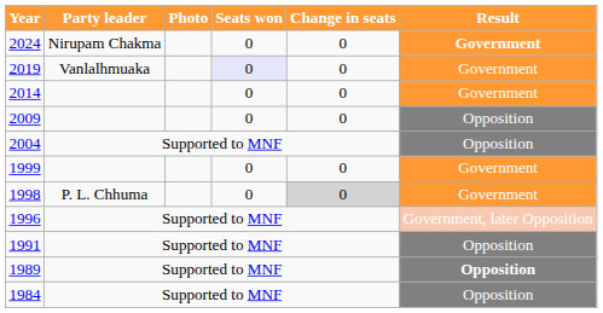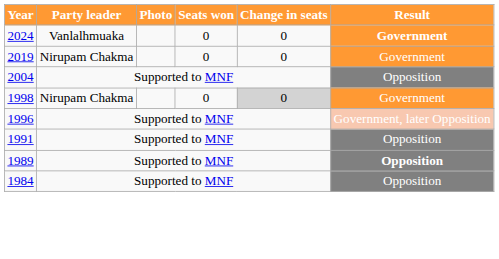2024 | Party leader: Nirupam Chakma -> Vanlalhmuaka
2019 | Party leader: Vanlalhmuaka -> Nirupam Chakma
2019 | Seats won: lavender background -> no background
- row: 2014 | 0 | 0 | Government
- row: 2009 | 0 | 0 | Opposition
- row: 1999 | 0 | 0 | Government
1998 | Party leader: P. L. Chhuma -> Nirupam Chakma
